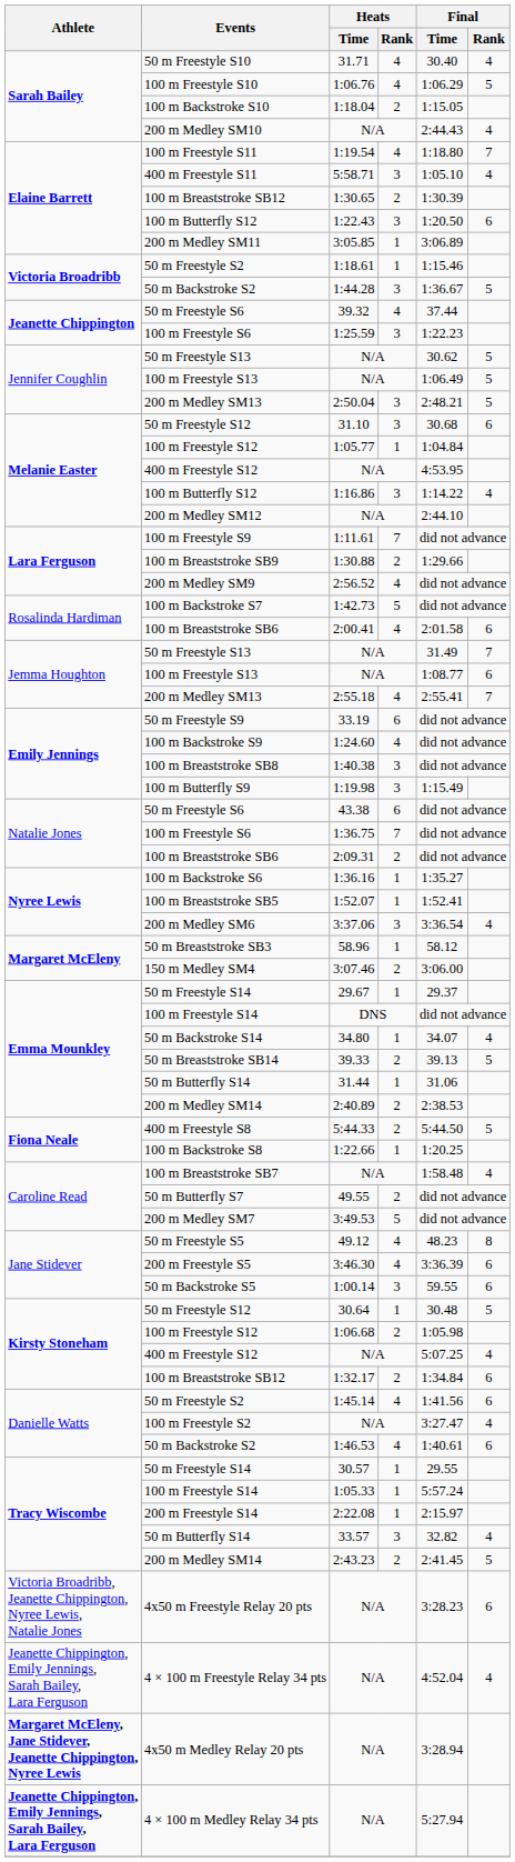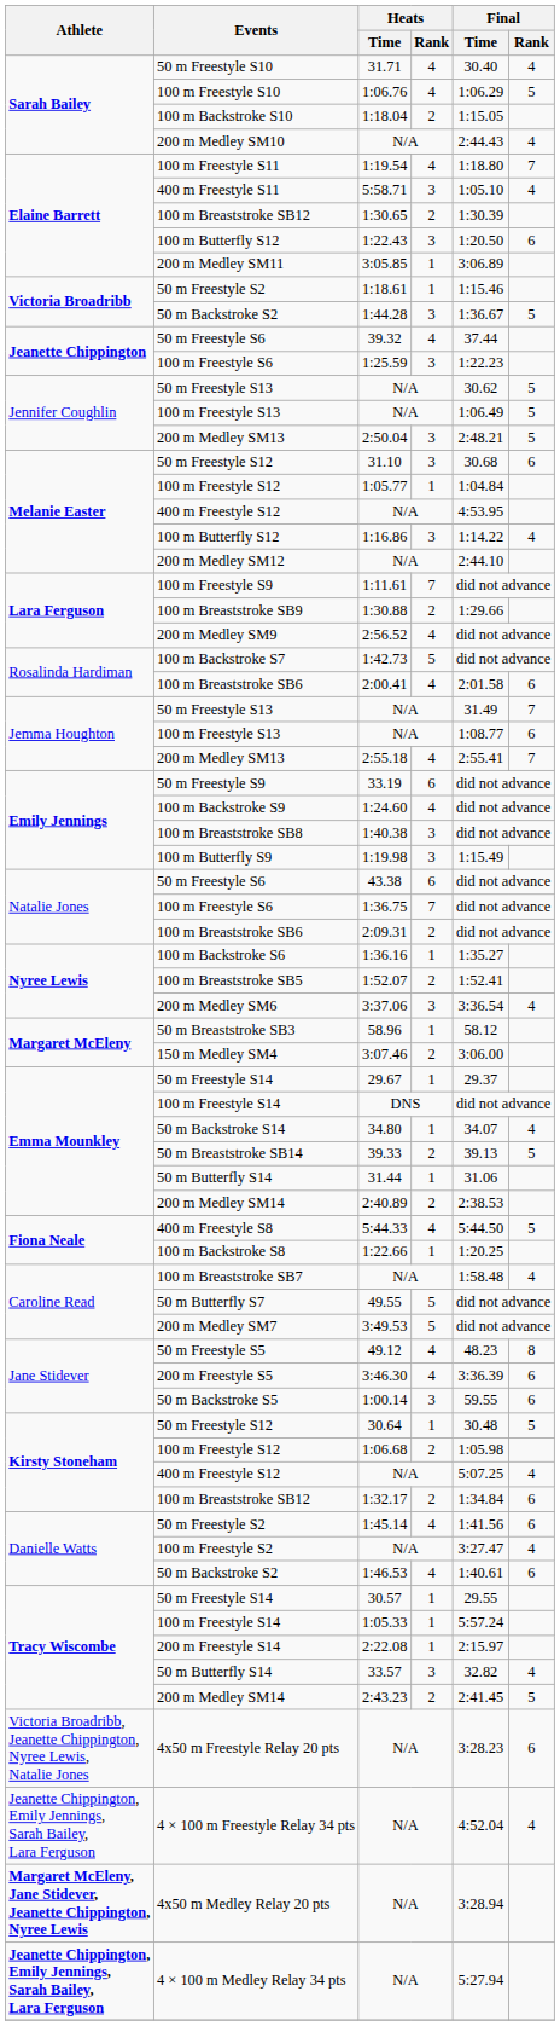1:52.07 | Heats / Rank: 1 -> 2
5:44.33 | Heats / Rank: 2 -> 4
49.55 | Heats / Rank: 2 -> 5
